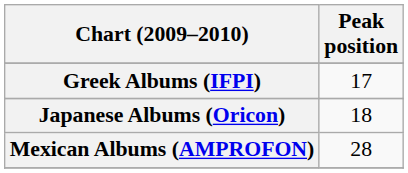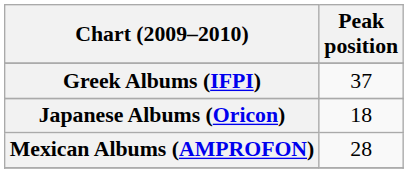Greek Albums (IFPI) | Peak position: 17 -> 37
